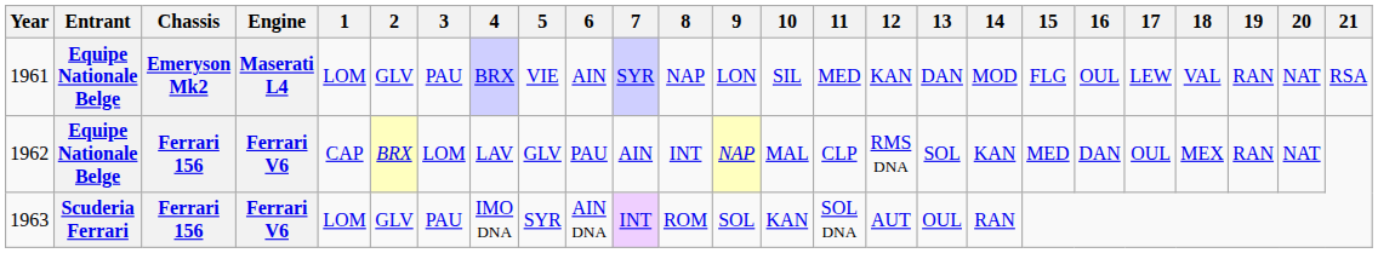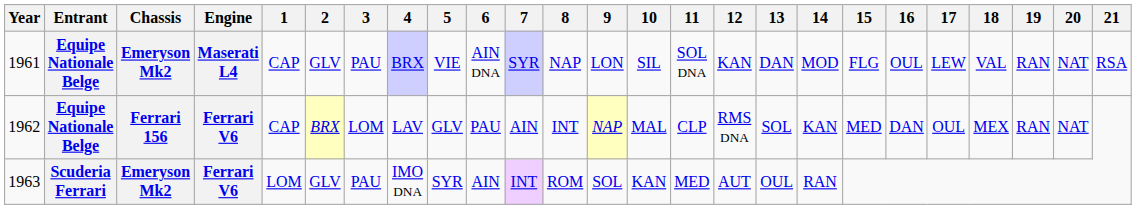1961 | 1: LOM -> CAP
1961 | 6: AIN -> AIN DNA
1961 | 11: MED -> SOL DNA
1963 | Chassis: Ferrari 156 -> Emeryson Mk2
1963 | 6: AIN DNA -> AIN
1963 | 11: SOL DNA -> MED
